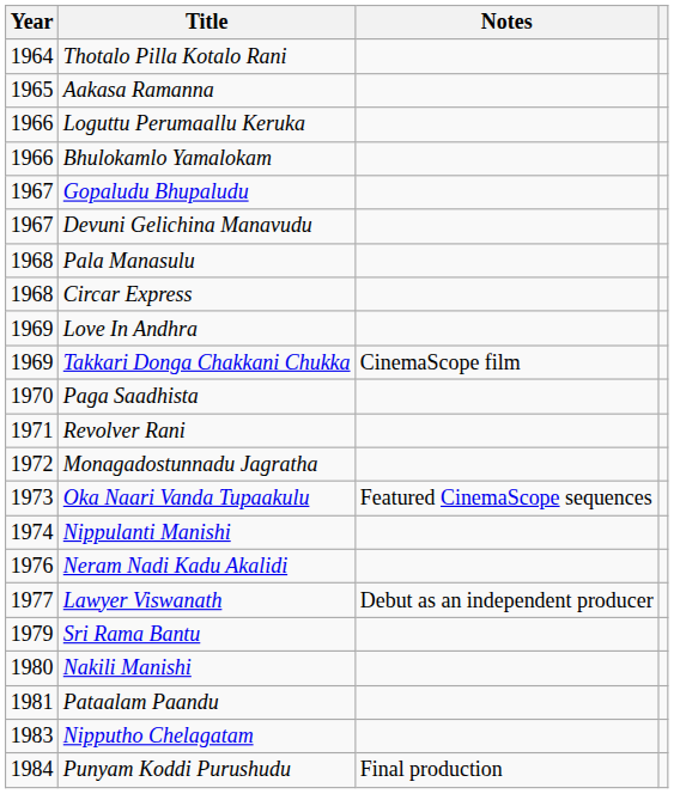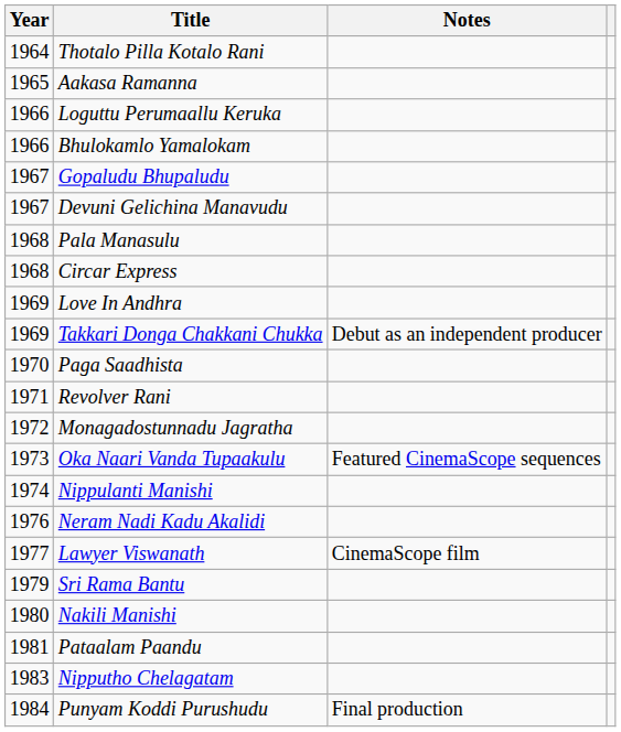Takkari Donga Chakkani Chukka | Notes: CinemaScope film -> Debut as an independent producer
Lawyer Viswanath | Notes: Debut as an independent producer -> CinemaScope film
